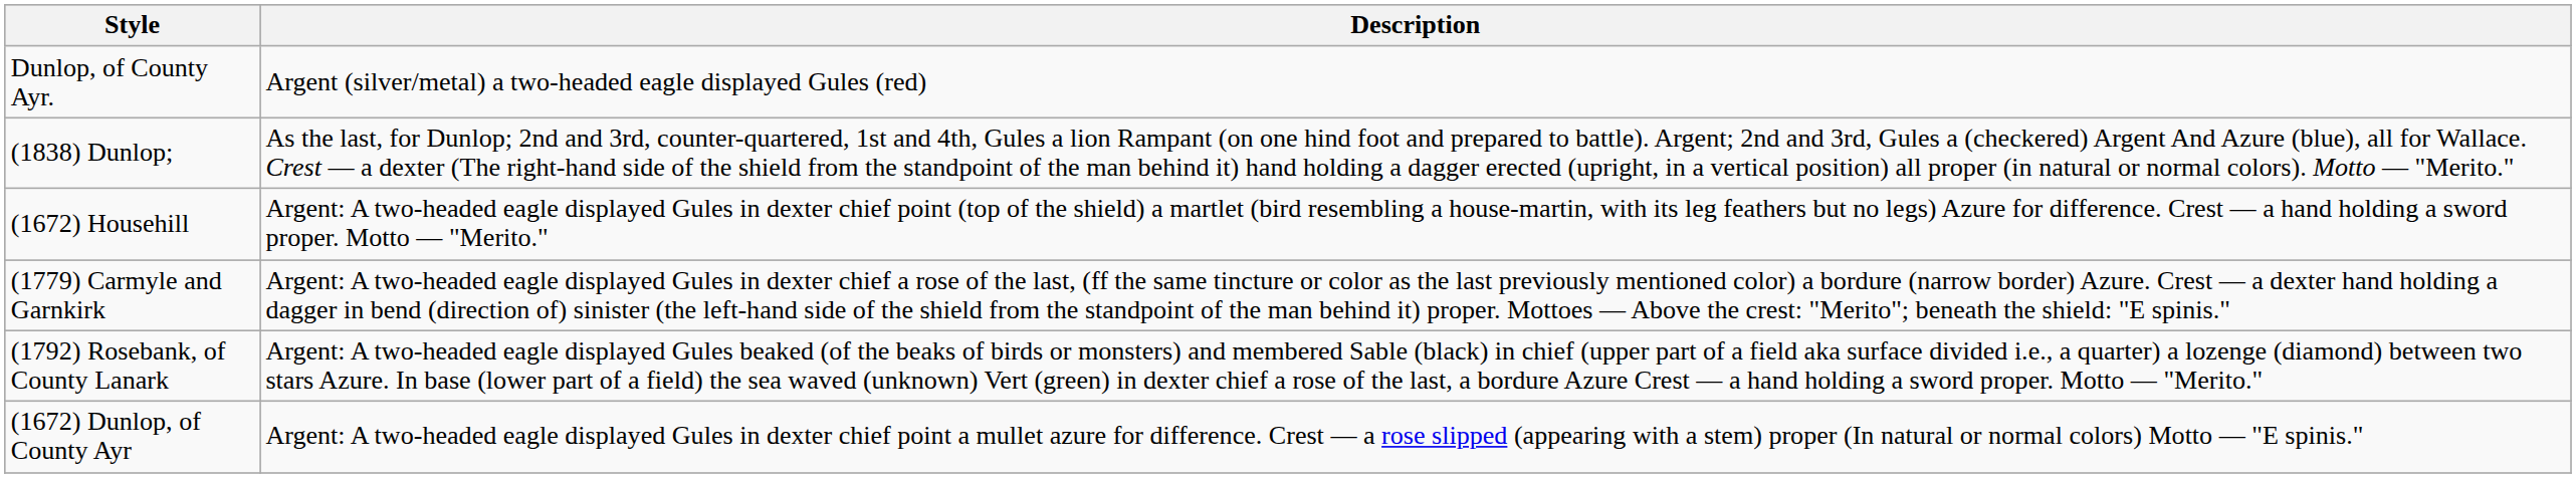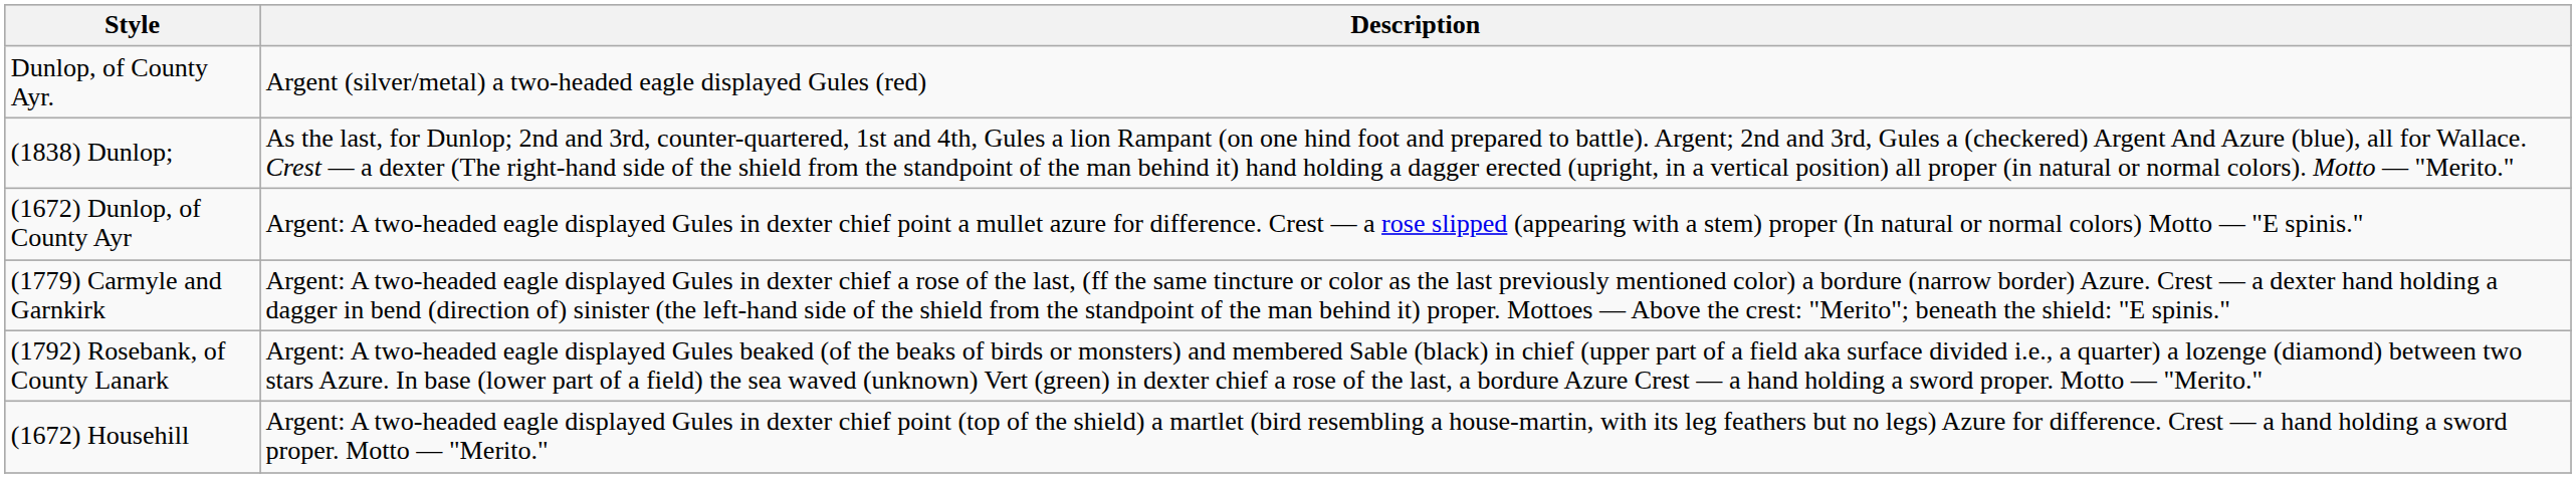rows swapped: (1672) Dunlop, of County Ayr <-> (1672) Househill
